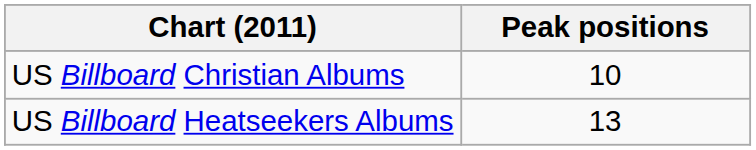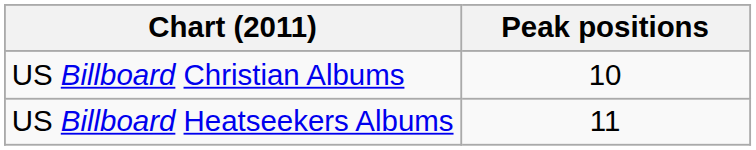US Billboard Heatseekers Albums | Peak positions: 13 -> 11
